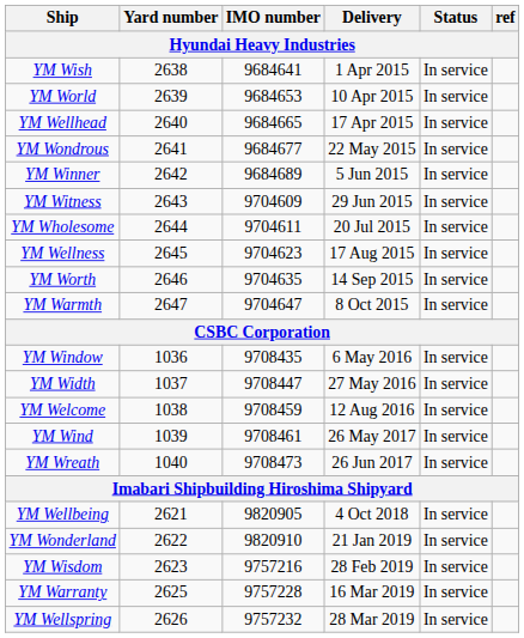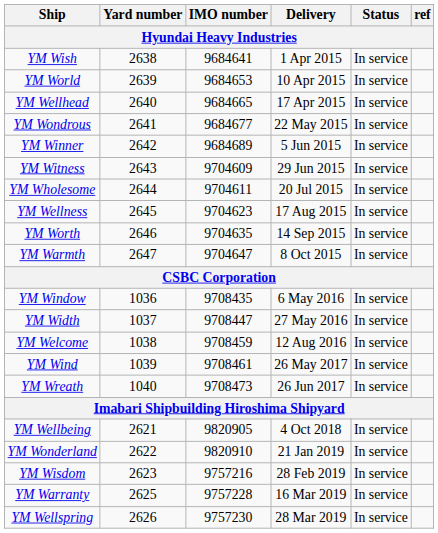YM Wellspring | IMO number: 9757232 -> 9757230
